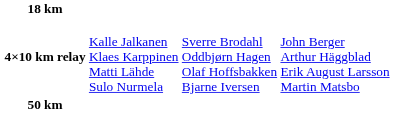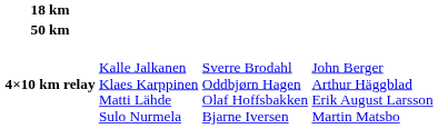rows swapped: 50 km <-> 4×10 km relay
